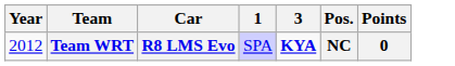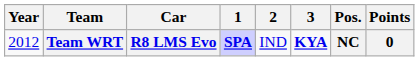+ column: 2 | IND
Team WRT | 1: normal -> bold
